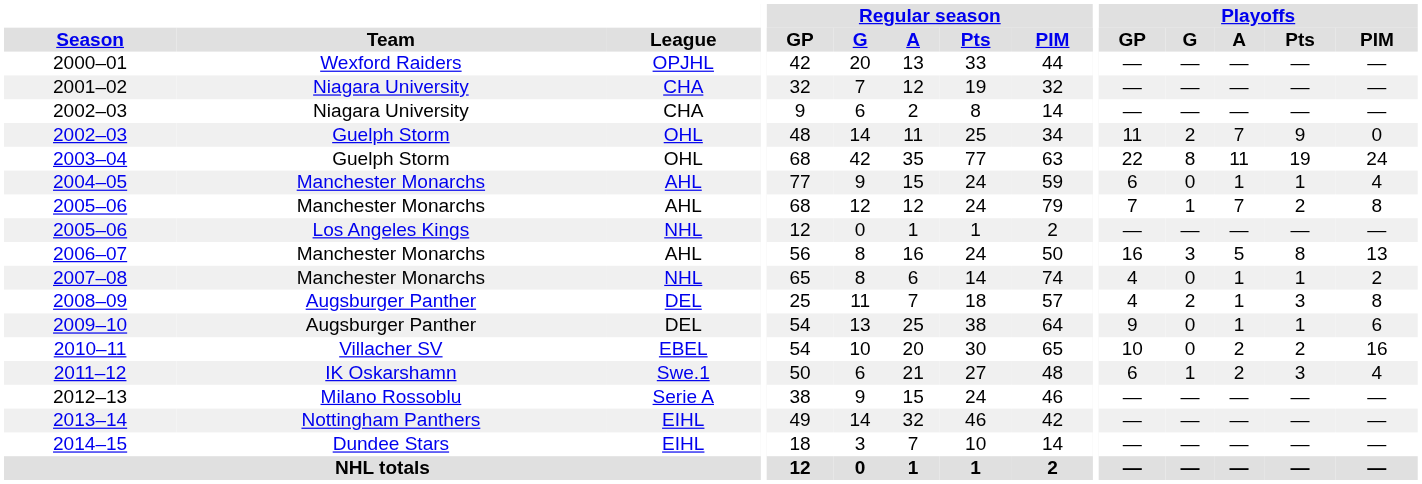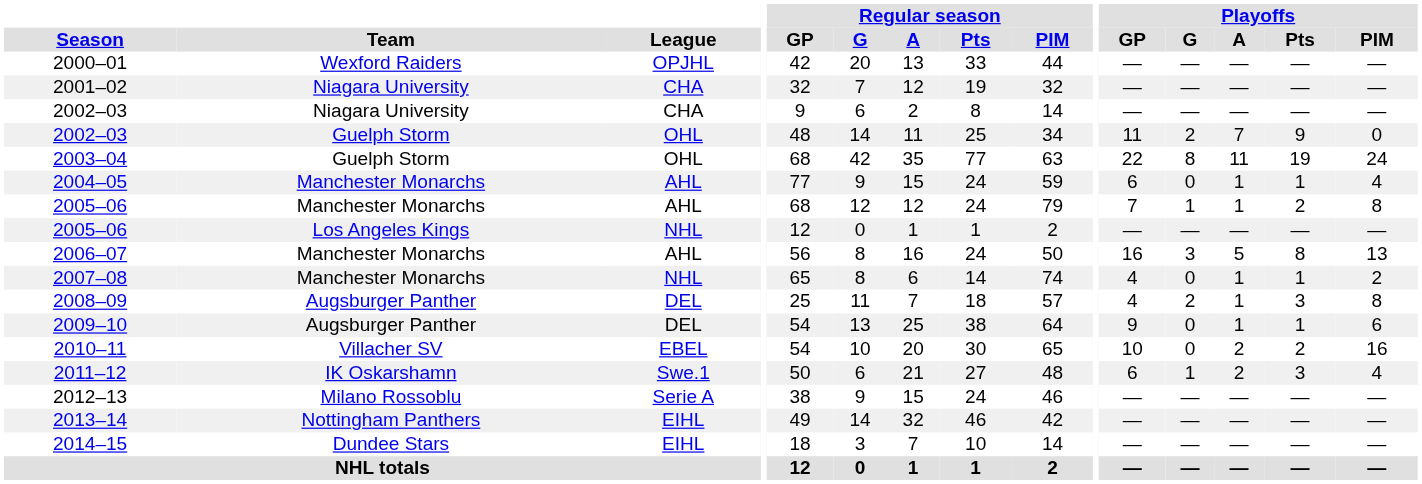2005–06 / Manchester Monarchs | Playoffs / A: 7 -> 1
